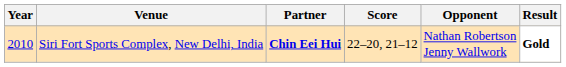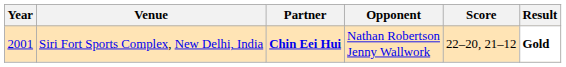columns swapped: Opponent <-> Score
Siri Fort Sports Complex, New Delhi, India | Year: 2010 -> 2001
